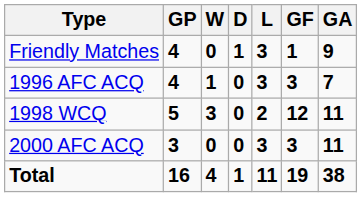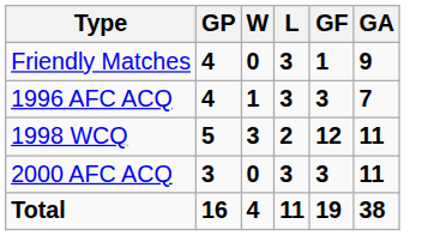- column: D | 1 | 0 | 0 | 0 | 1
